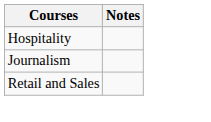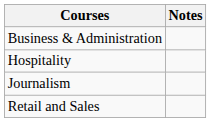+ row: Business & Administration
